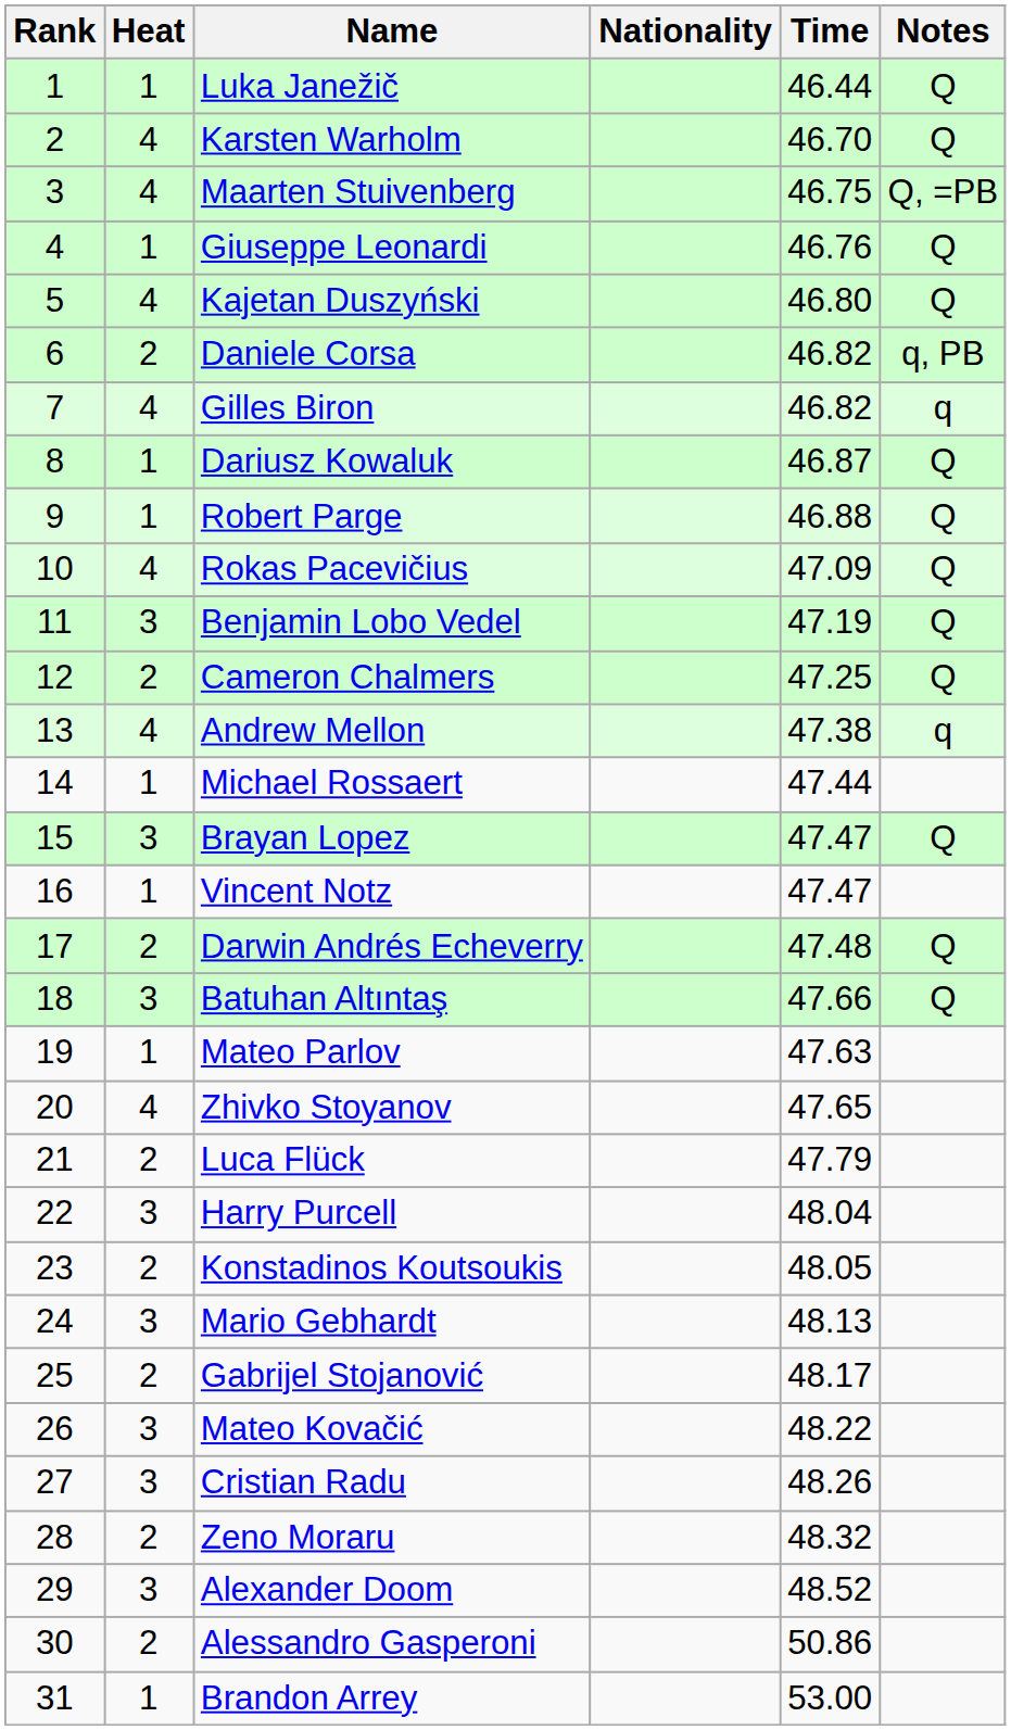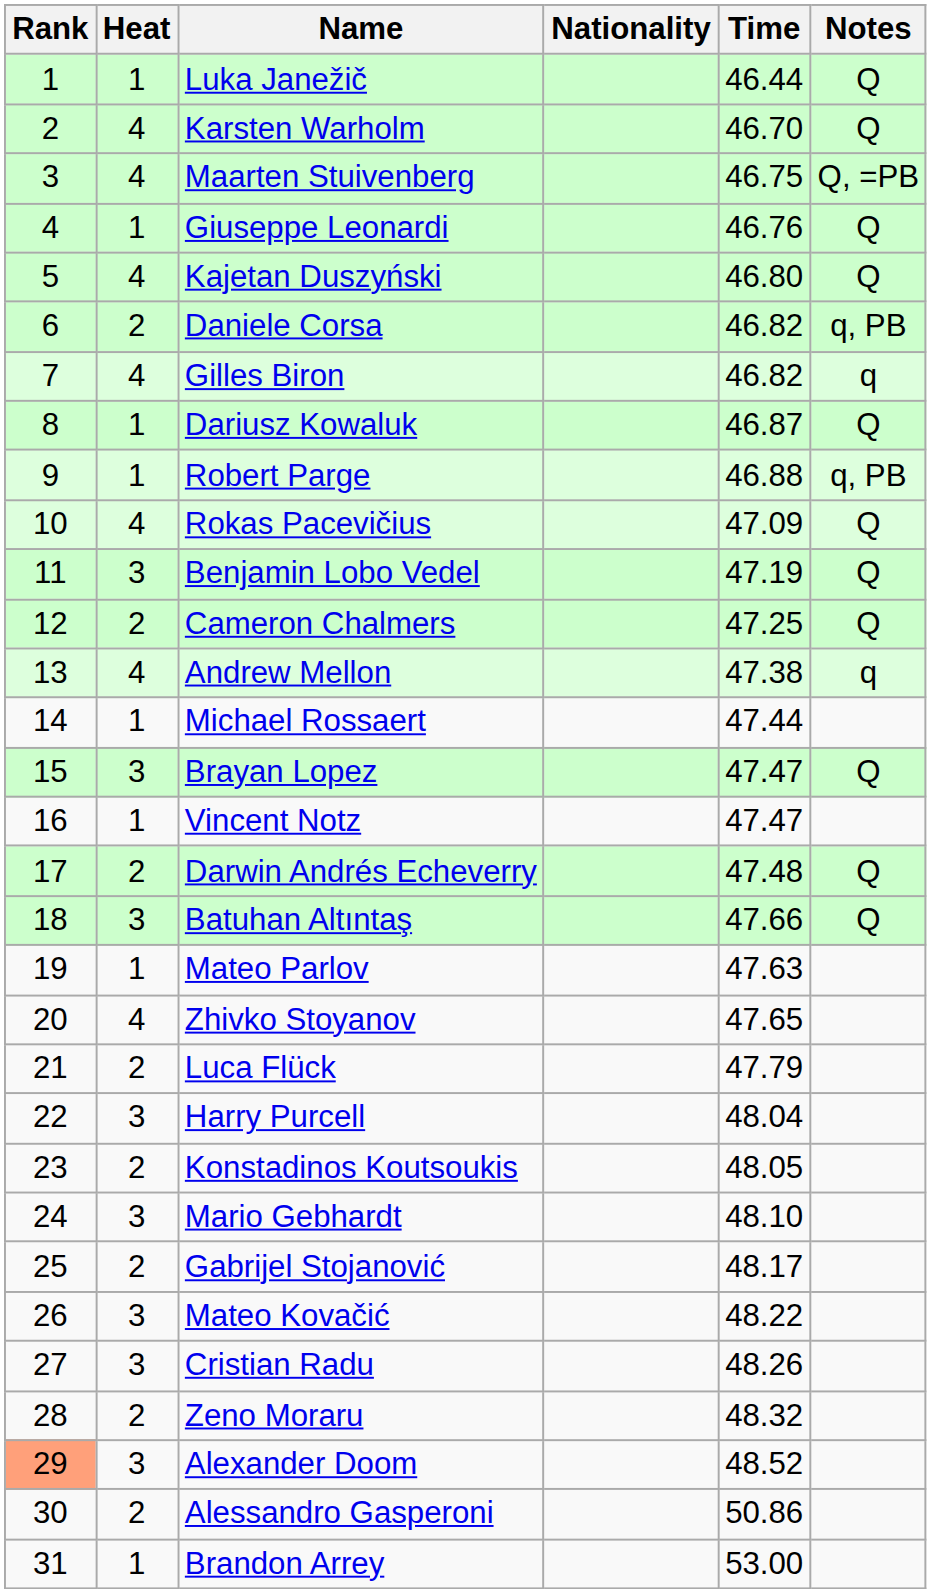Robert Parge | Notes: Q -> q, PB
Mario Gebhardt | Time: 48.13 -> 48.10
Alexander Doom | Rank: no background -> lightsalmon background
